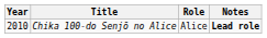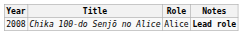Chika 100-do Senjō no Alice | Year: 2010 -> 2008
